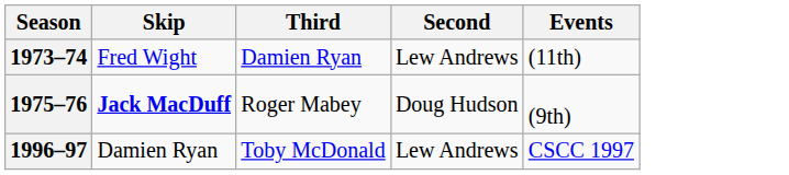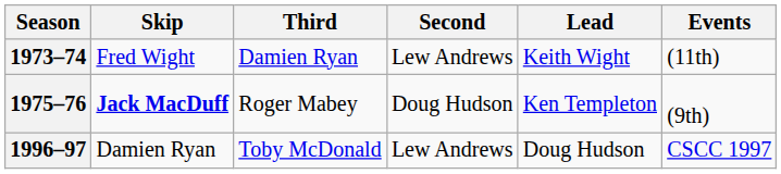+ column: Lead | Keith Wight | Ken Templeton | Doug Hudson
